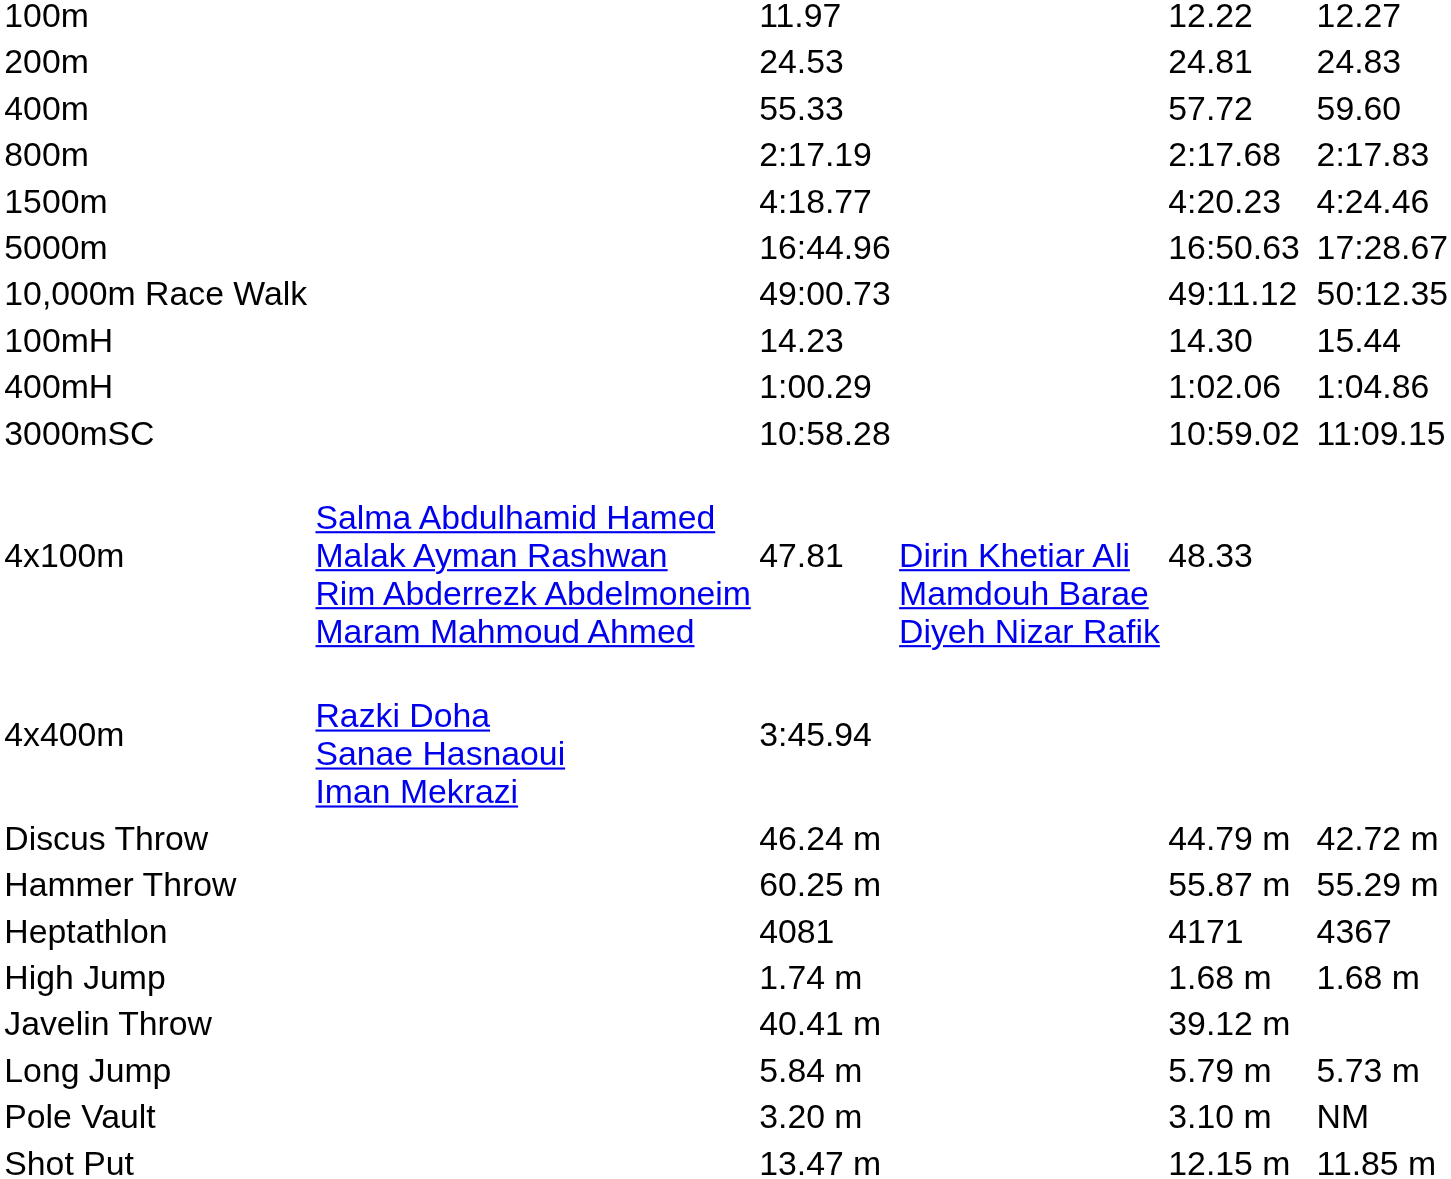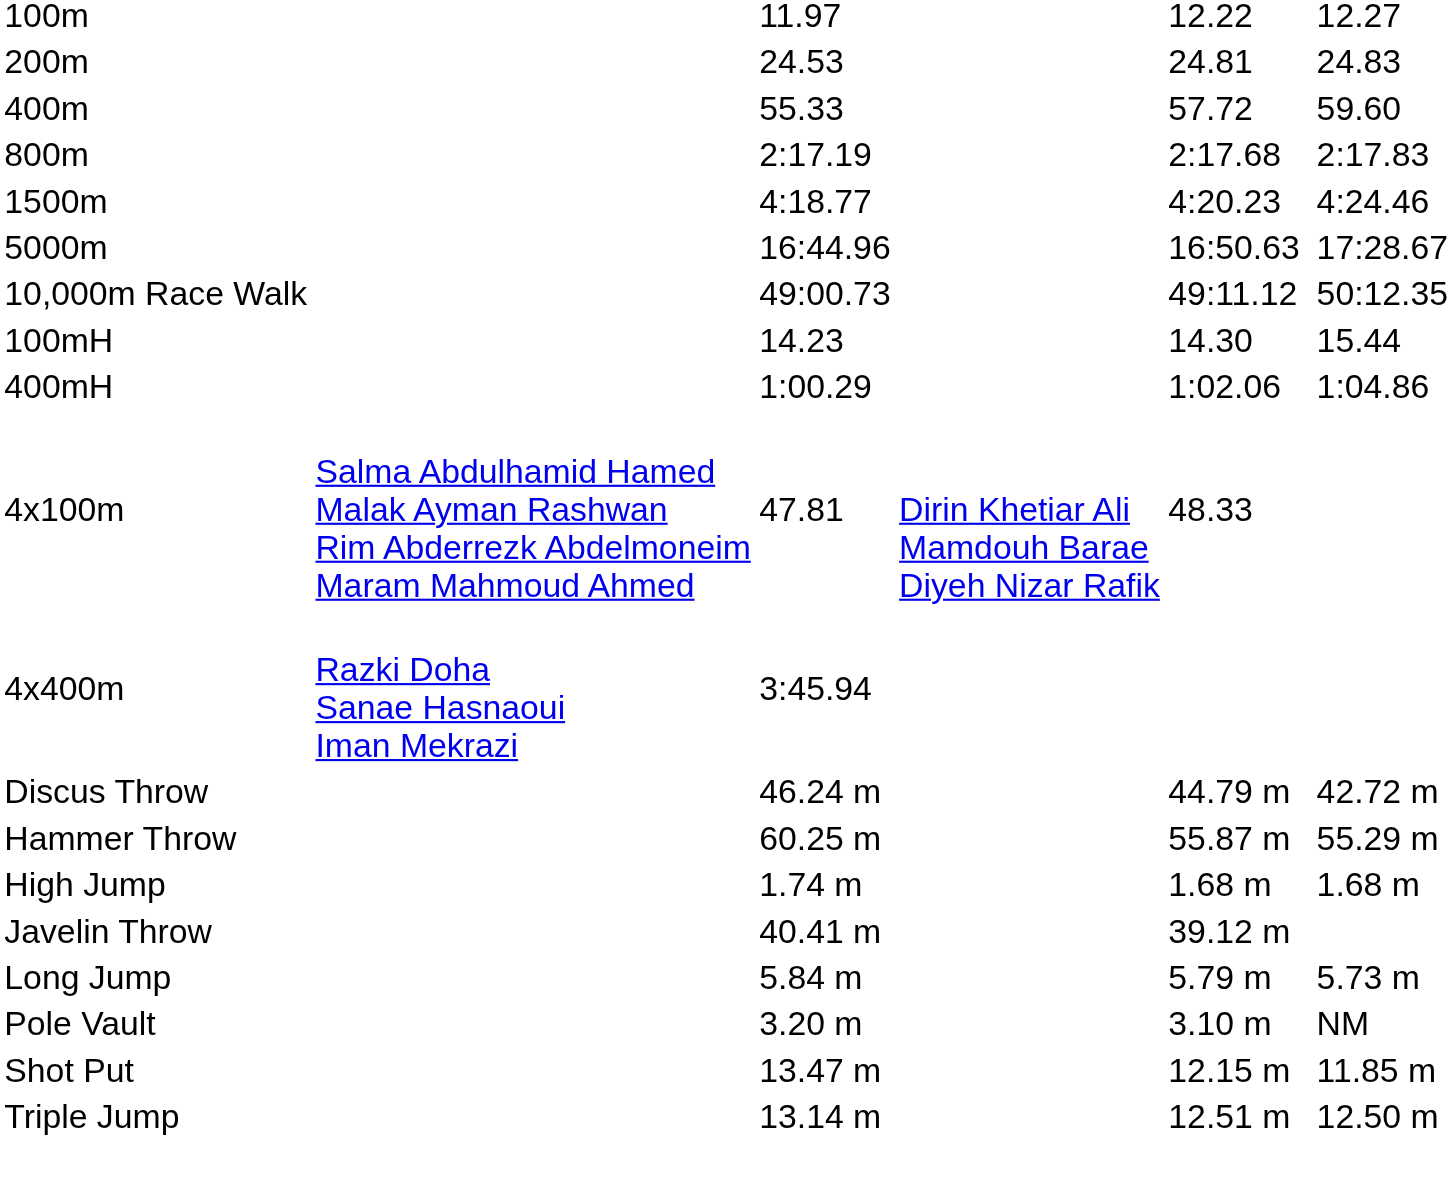- row: 3000mSC | 10:58.28 | 10:59.02 | 11:09.15
- row: Heptathlon | 4081 | 4171 | 4367
+ row: Triple Jump | 13.14 m | 12.51 m | 12.50 m
